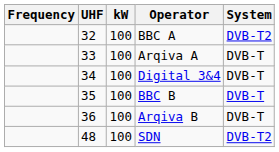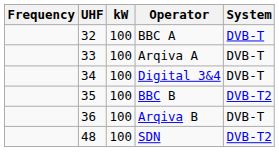BBC A | System: DVB-T2 -> DVB-T
BBC B | System: DVB-T -> DVB-T2
